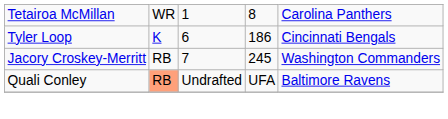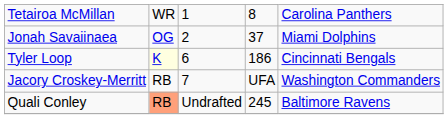+ row: Jonah Savaiinaea | OG | 2 | 37 | Miami Dolphins
Tyler Loop | column 2: no background -> lightyellow background
Jacory Croskey-Merritt | column 4: 245 -> UFA
Quali Conley | column 4: UFA -> 245
